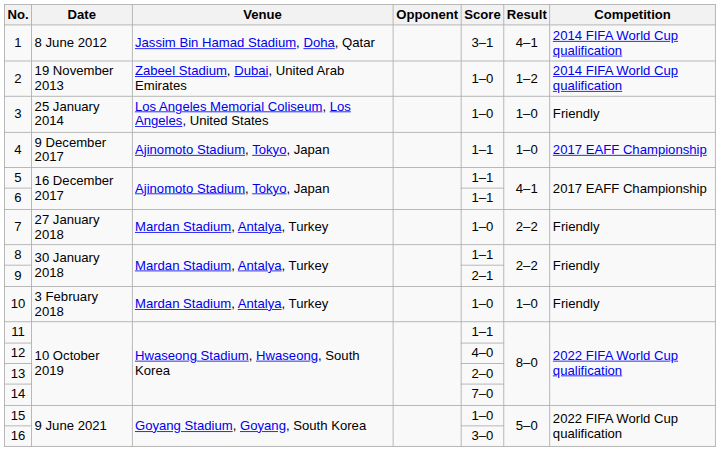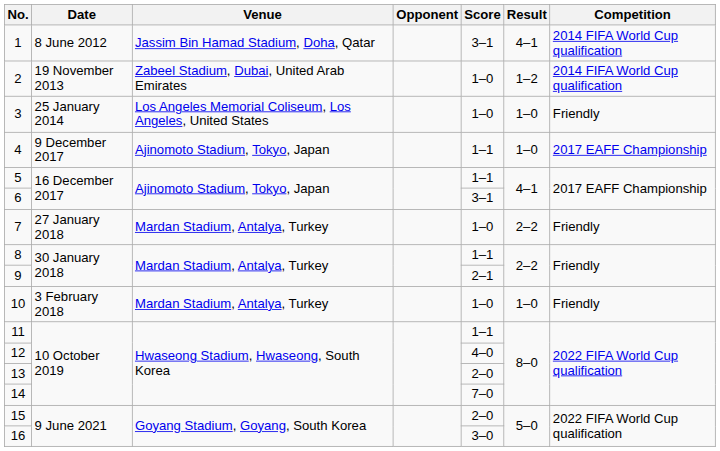6 | Score: 1–1 -> 3–1
15 | Score: 1–0 -> 2–0
